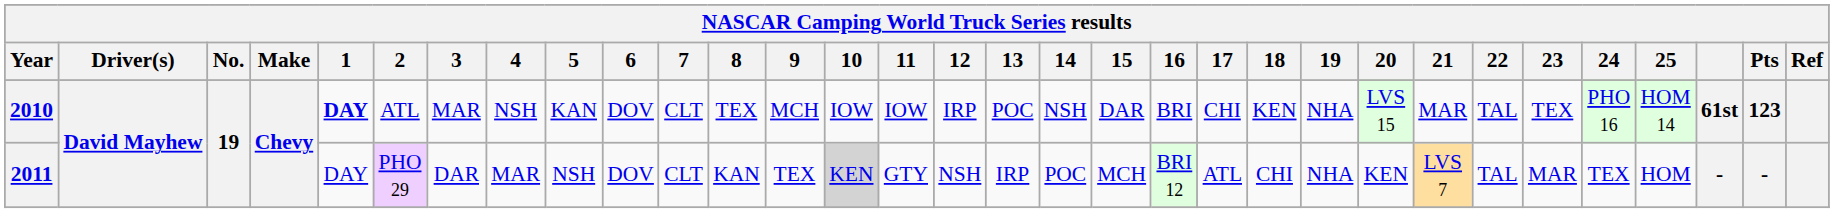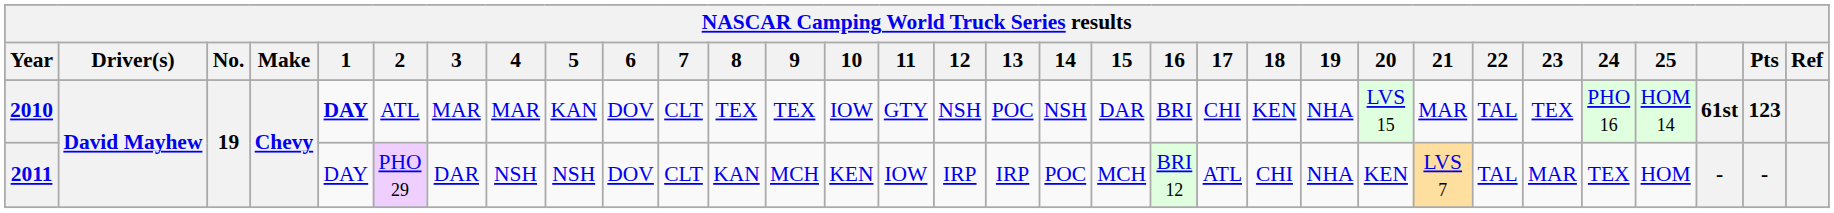2010 | 4: NSH -> MAR
2010 | 9: MCH -> TEX
2010 | 11: IOW -> GTY
2010 | 12: IRP -> NSH
2011 | 4: MAR -> NSH
2011 | 9: TEX -> MCH
2011 | 10: lightgrey background -> no background
2011 | 11: GTY -> IOW
2011 | 12: NSH -> IRP
